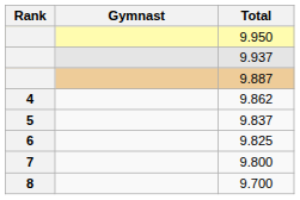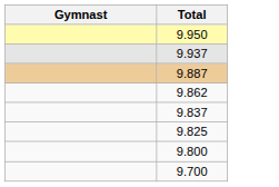- column: Rank | 4 | 5 | 6 | 7 | 8
